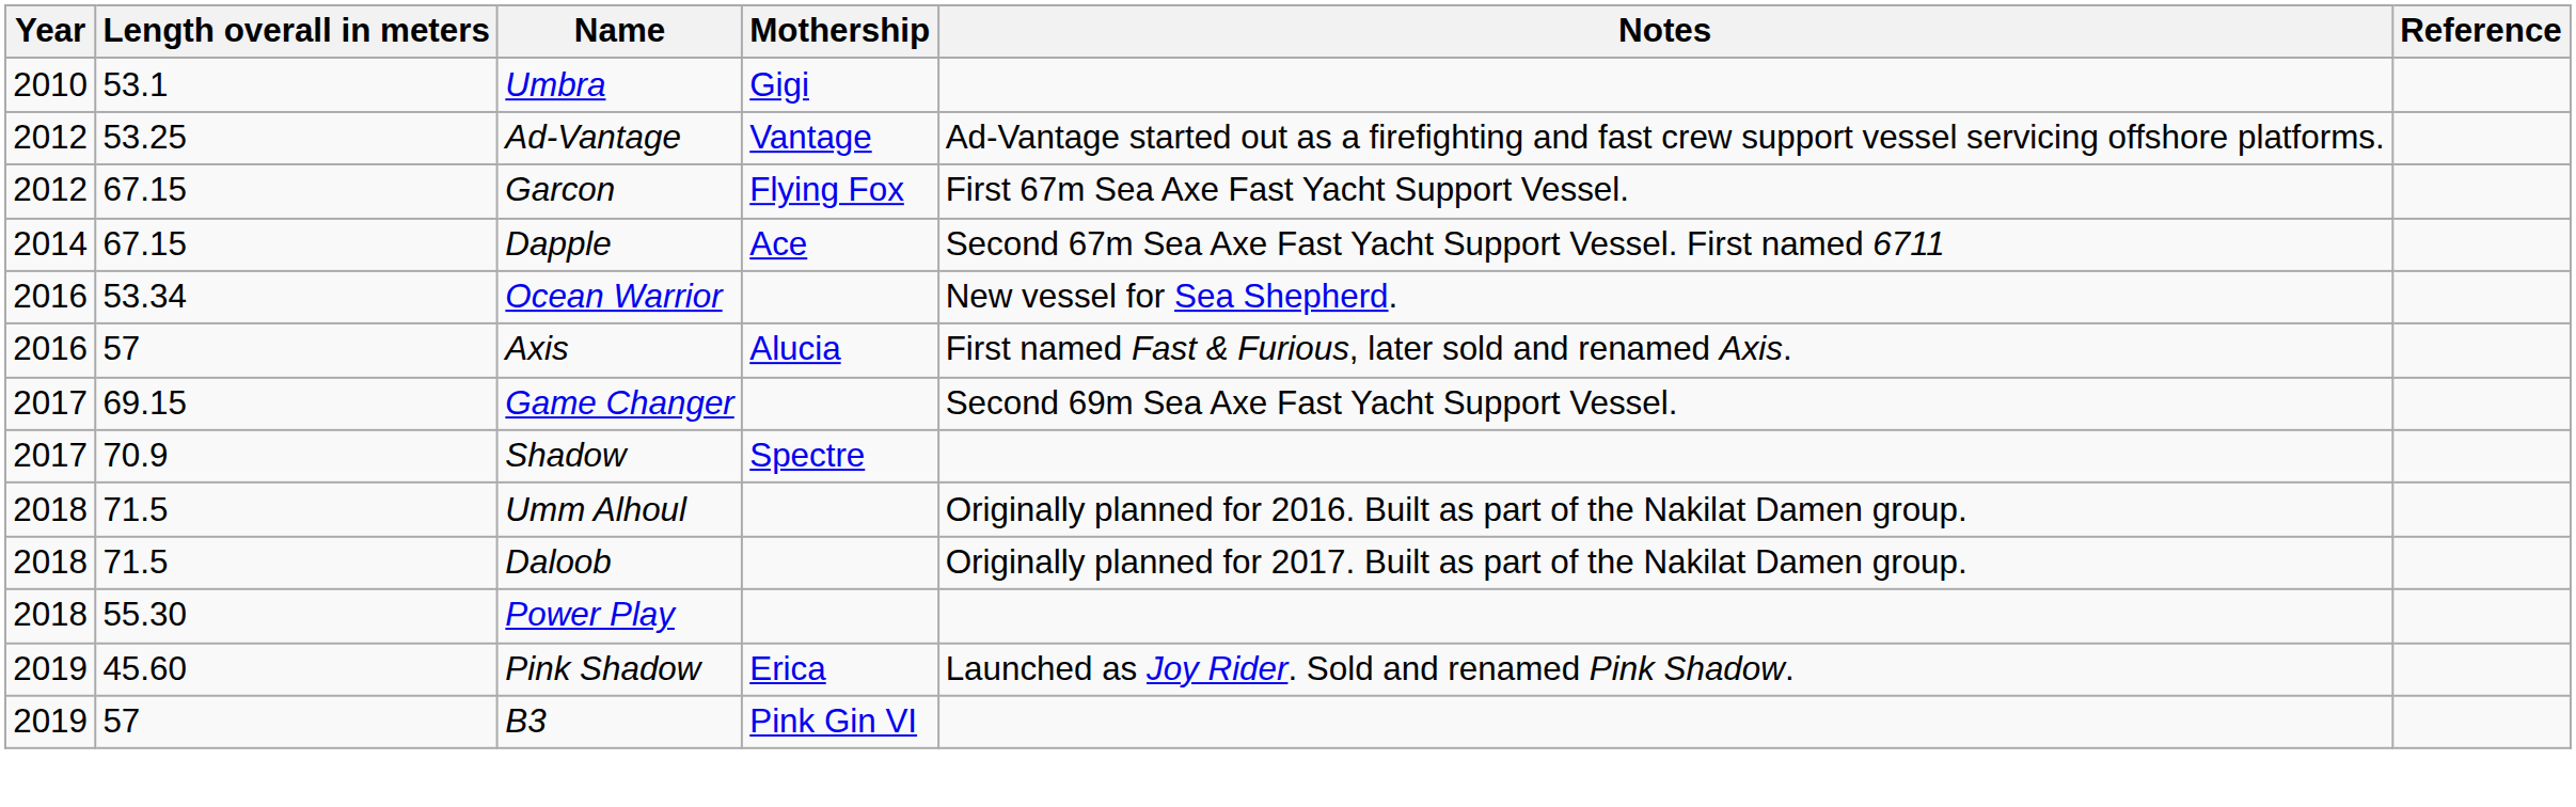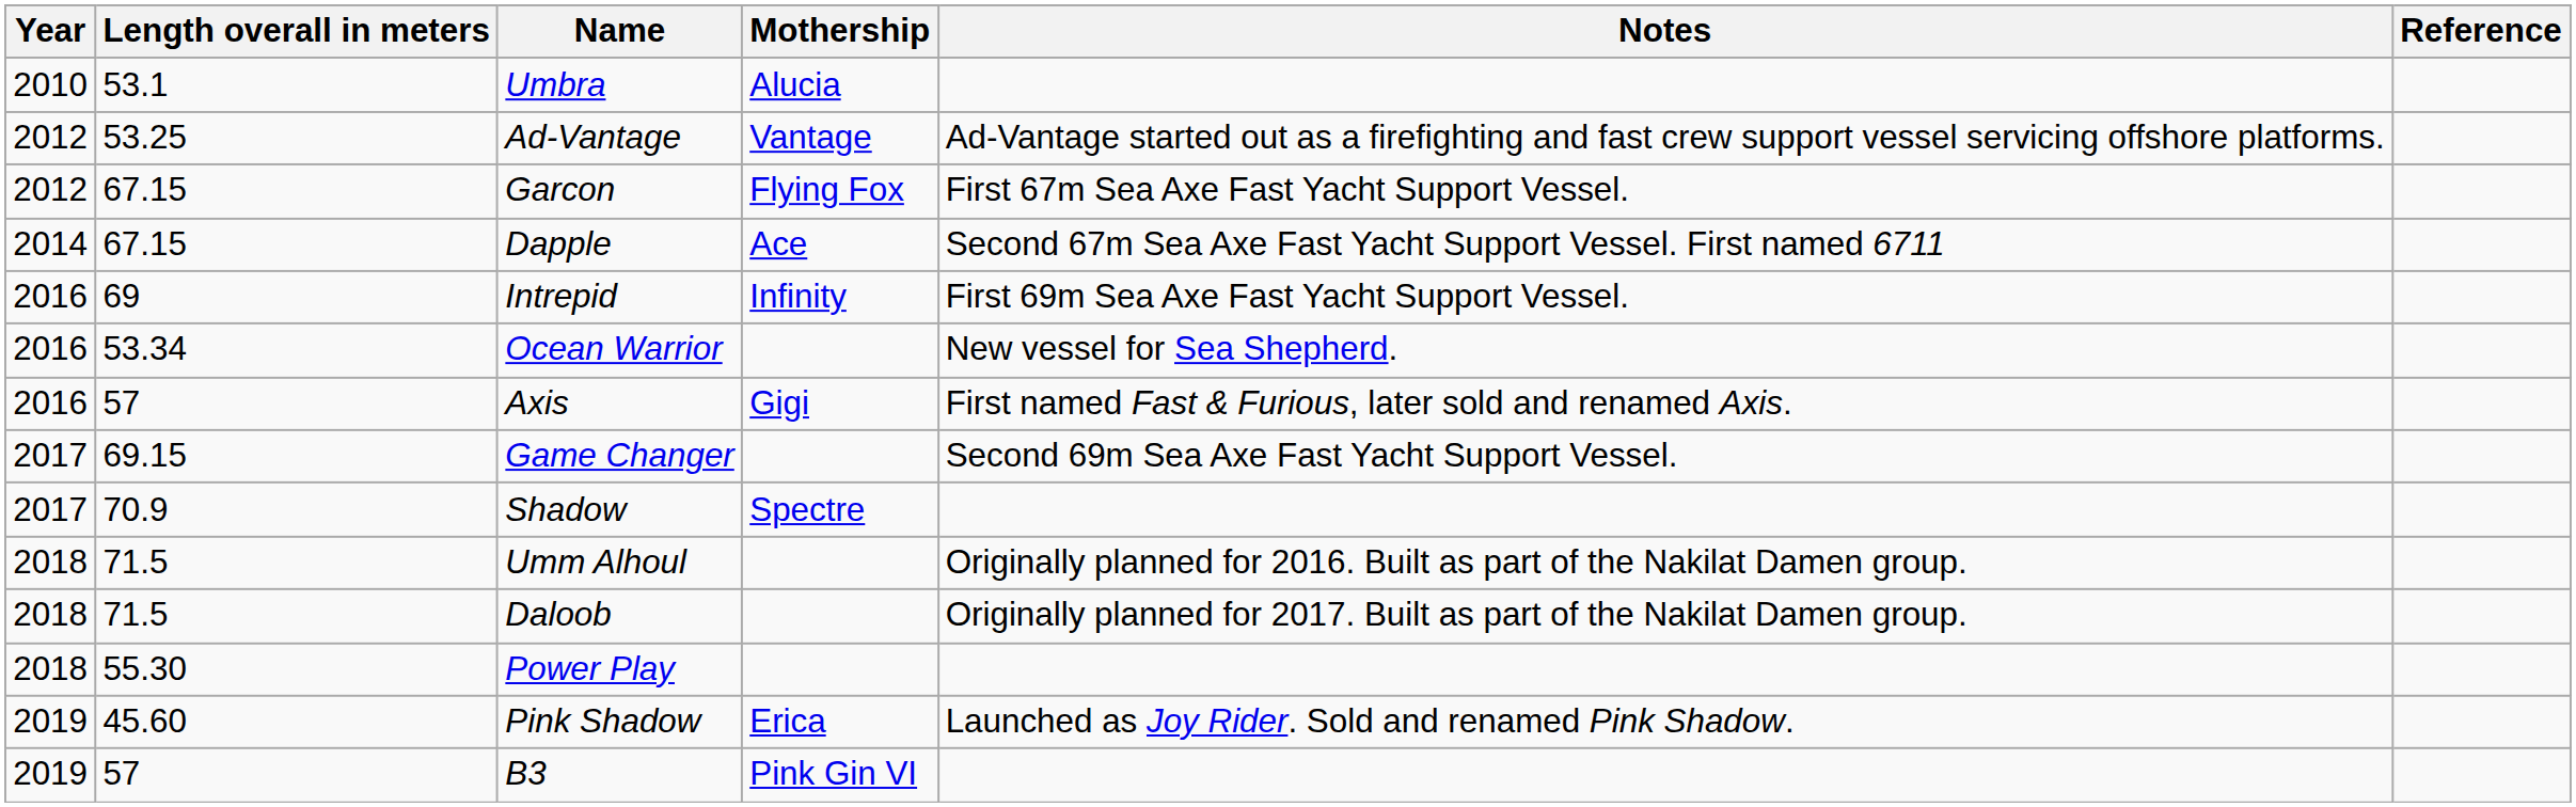Umbra | Mothership: Gigi -> Alucia
+ row: 2016 | 69 | Intrepid | Infinity | First 69m Sea Axe Fast Yacht Support Vessel.
Axis | Mothership: Alucia -> Gigi
